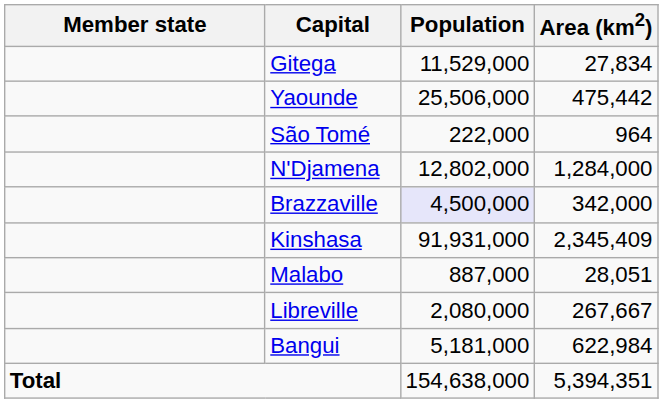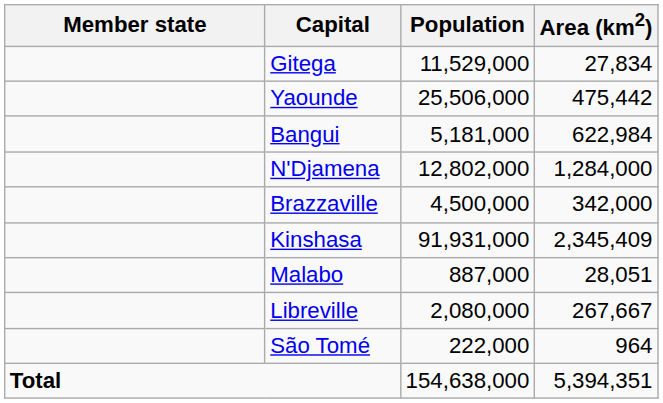rows swapped: Bangui <-> São Tomé
Brazzaville | Population: lavender background -> no background
